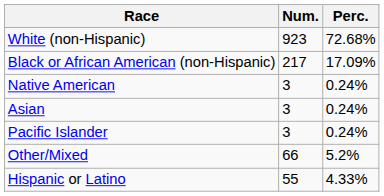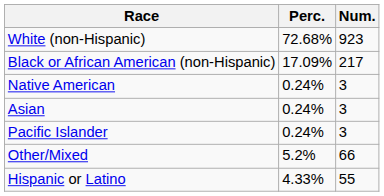columns swapped: Num. <-> Perc.
